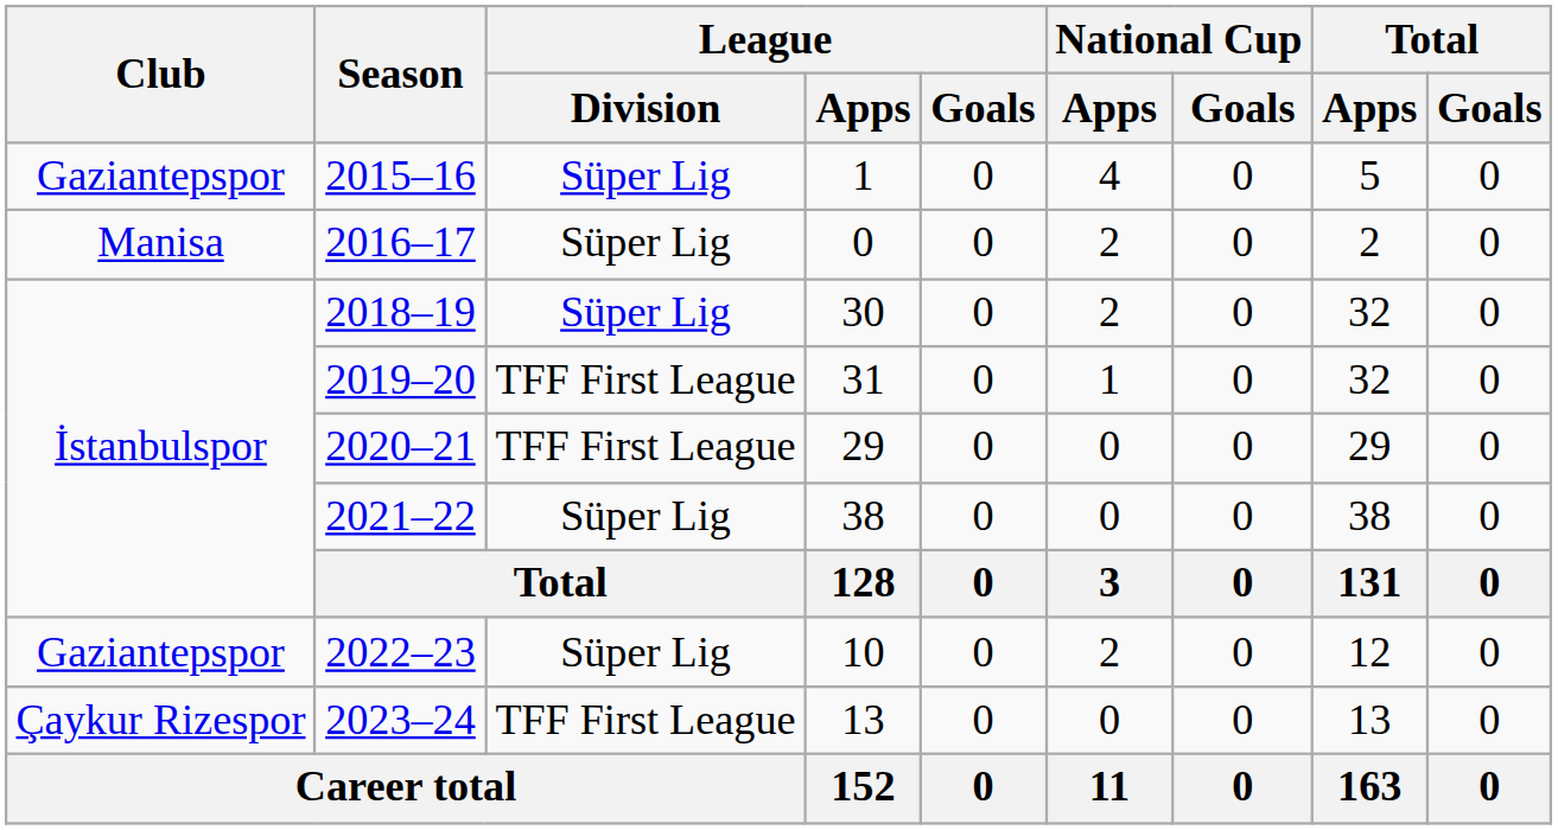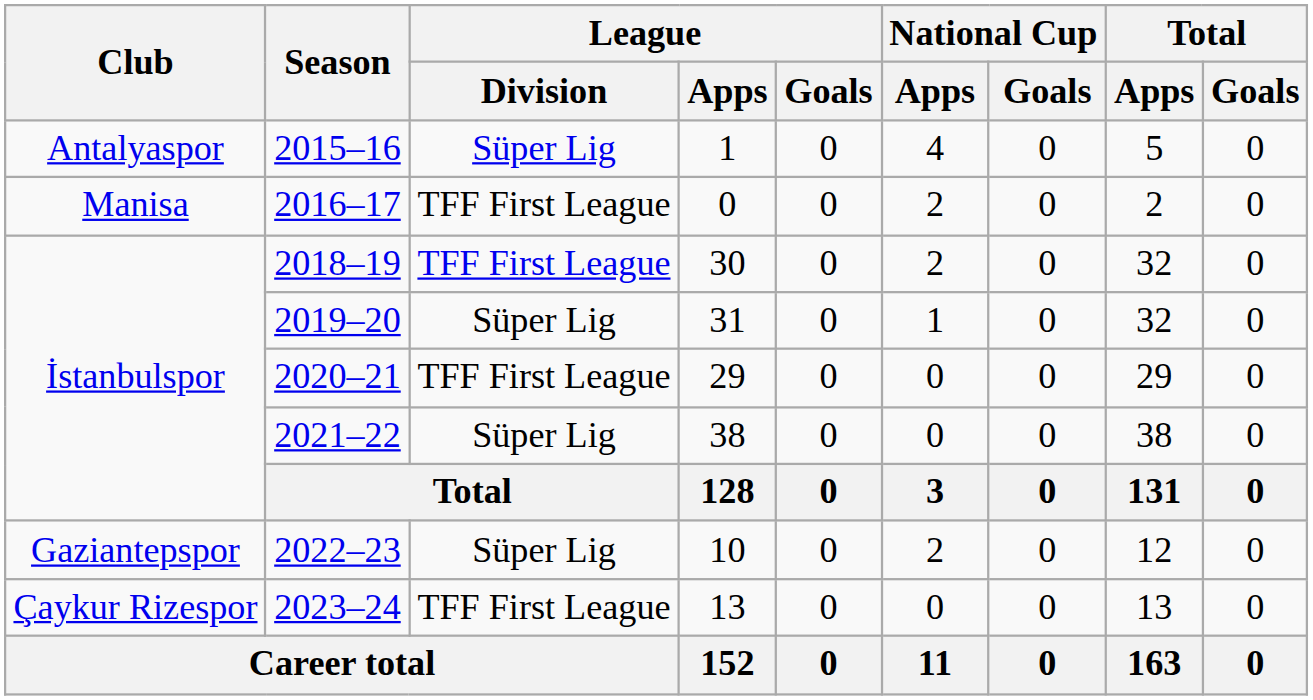2015–16 | Club: Gaziantepspor -> Antalyaspor
2016–17 | League / Division: Süper Lig -> TFF First League
2018–19 | League / Division: Süper Lig -> TFF First League
2019–20 | League / Division: TFF First League -> Süper Lig
